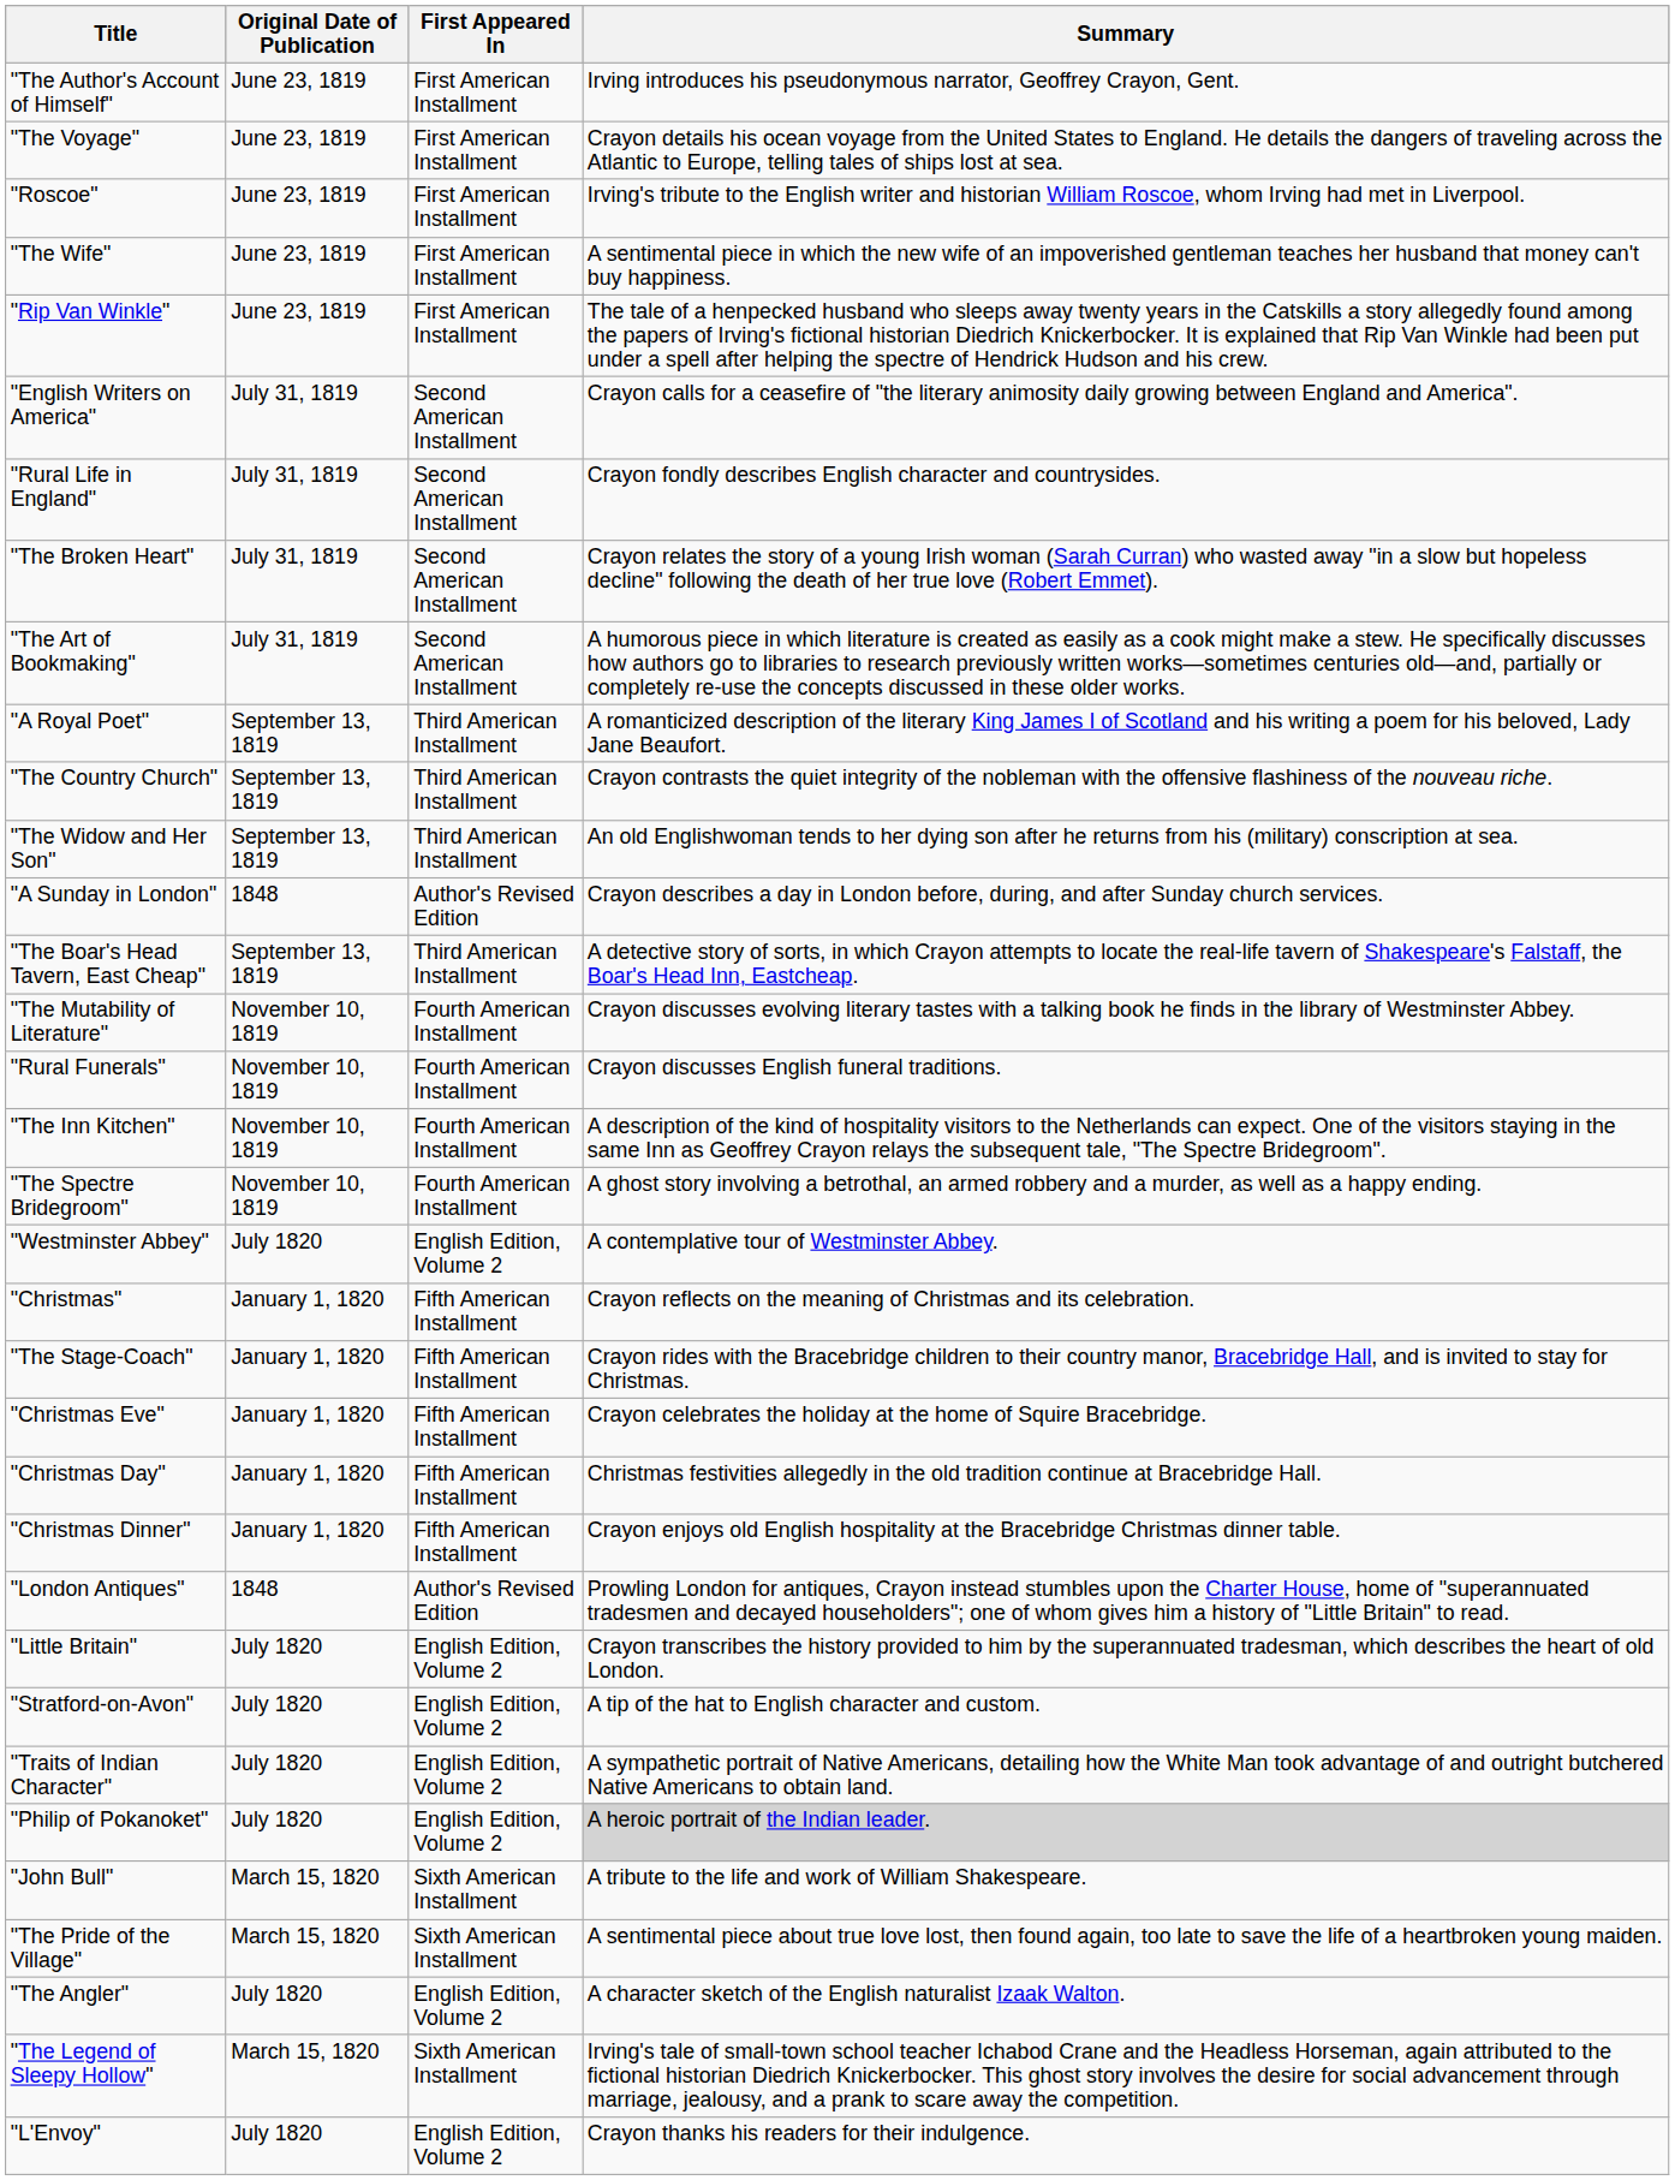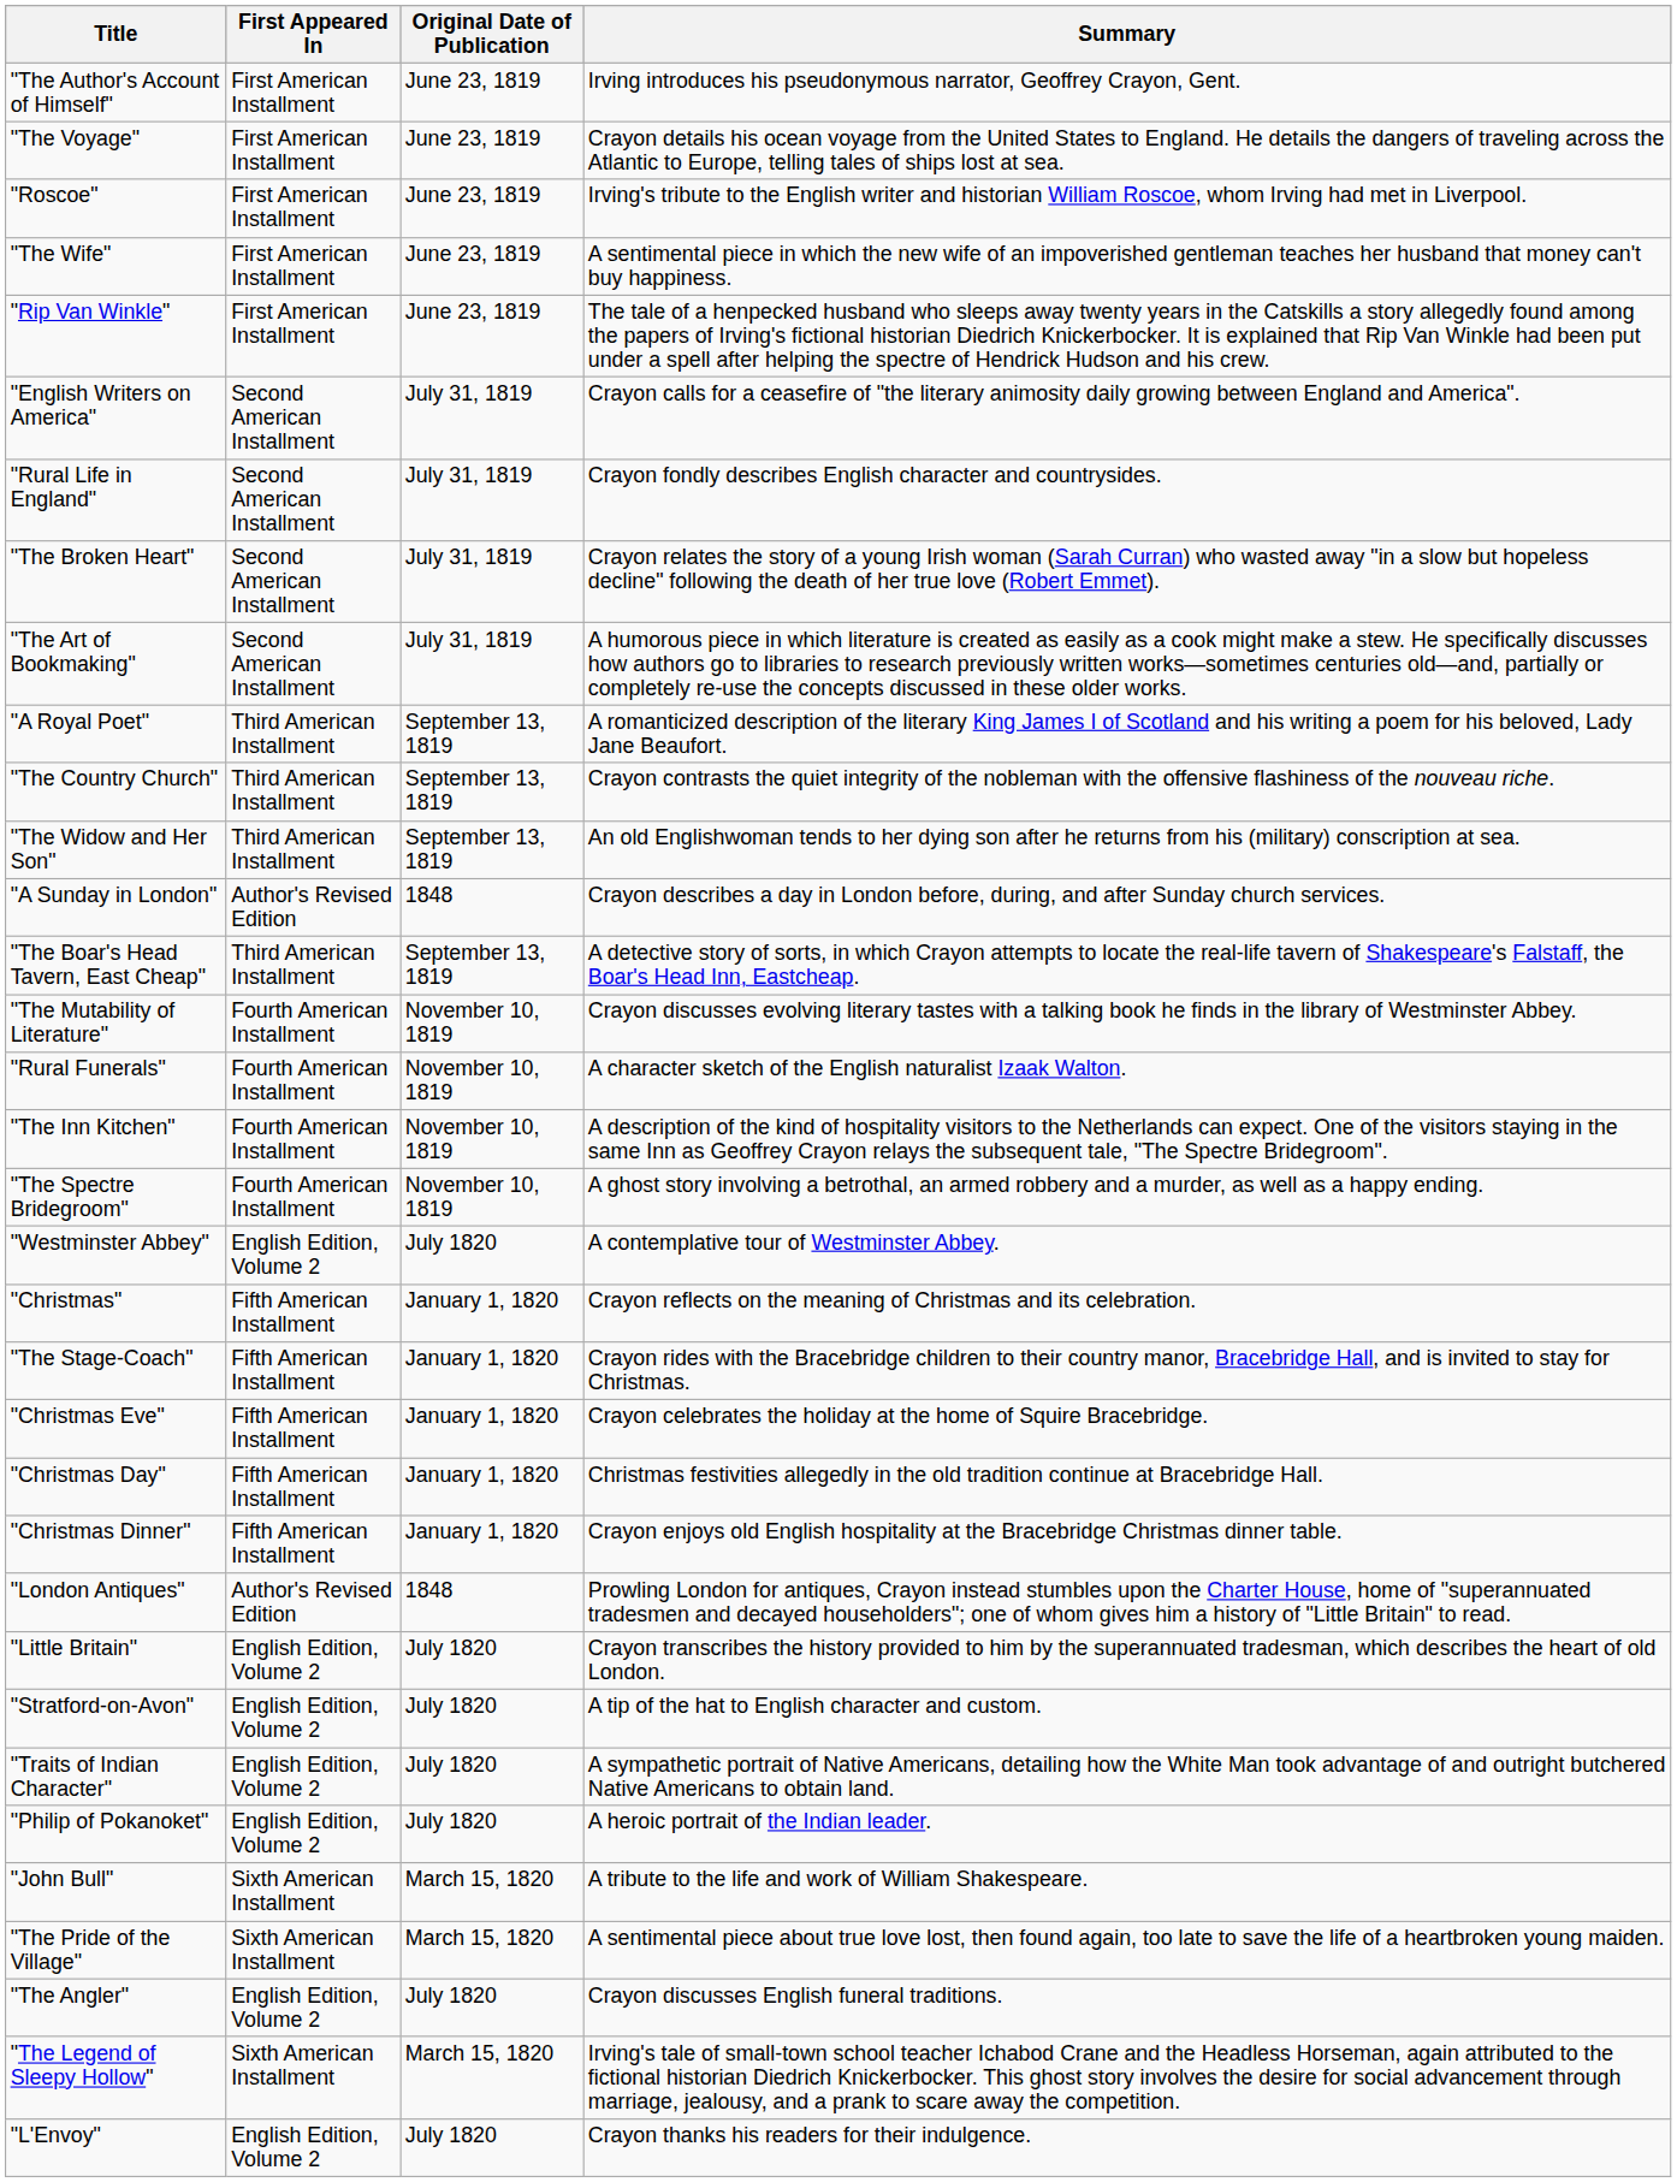columns swapped: Original Date of Publication <-> First Appeared In
"Rural Funerals" | Summary: Crayon discusses English funeral traditions. -> A character sketch of the English naturalist Izaak Walton.
"Philip of Pokanoket" | Summary: lightgrey background -> no background
"The Angler" | Summary: A character sketch of the English naturalist Izaak Walton. -> Crayon discusses English funeral traditions.
